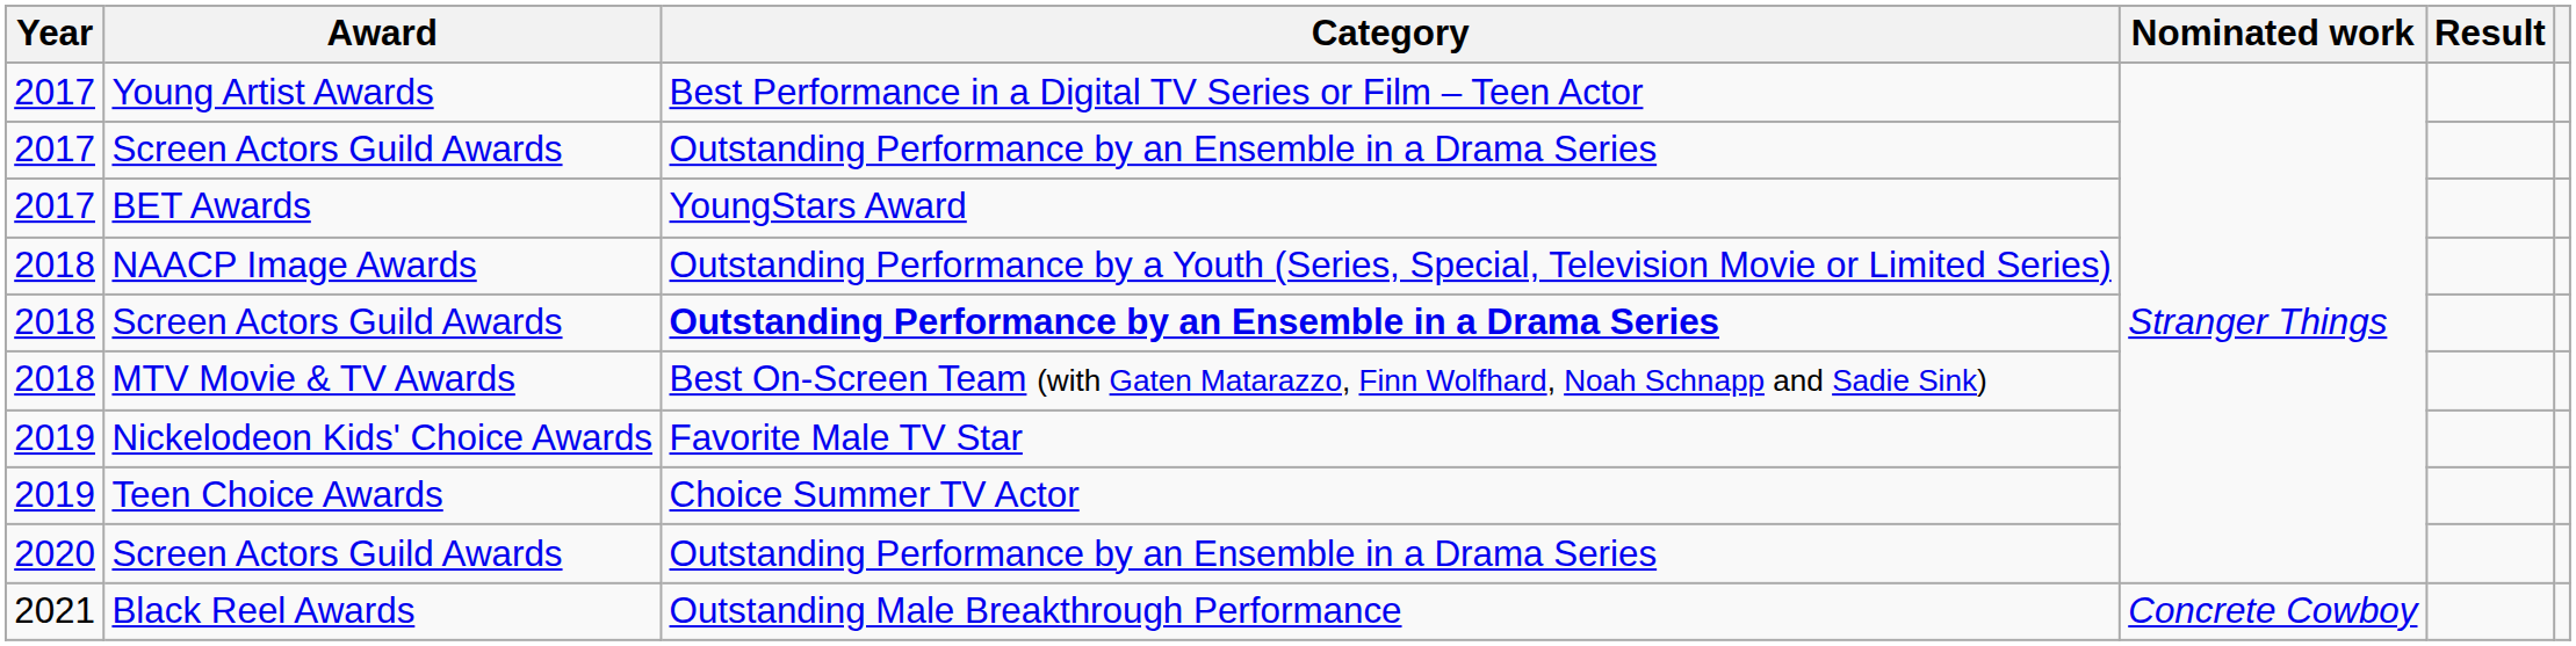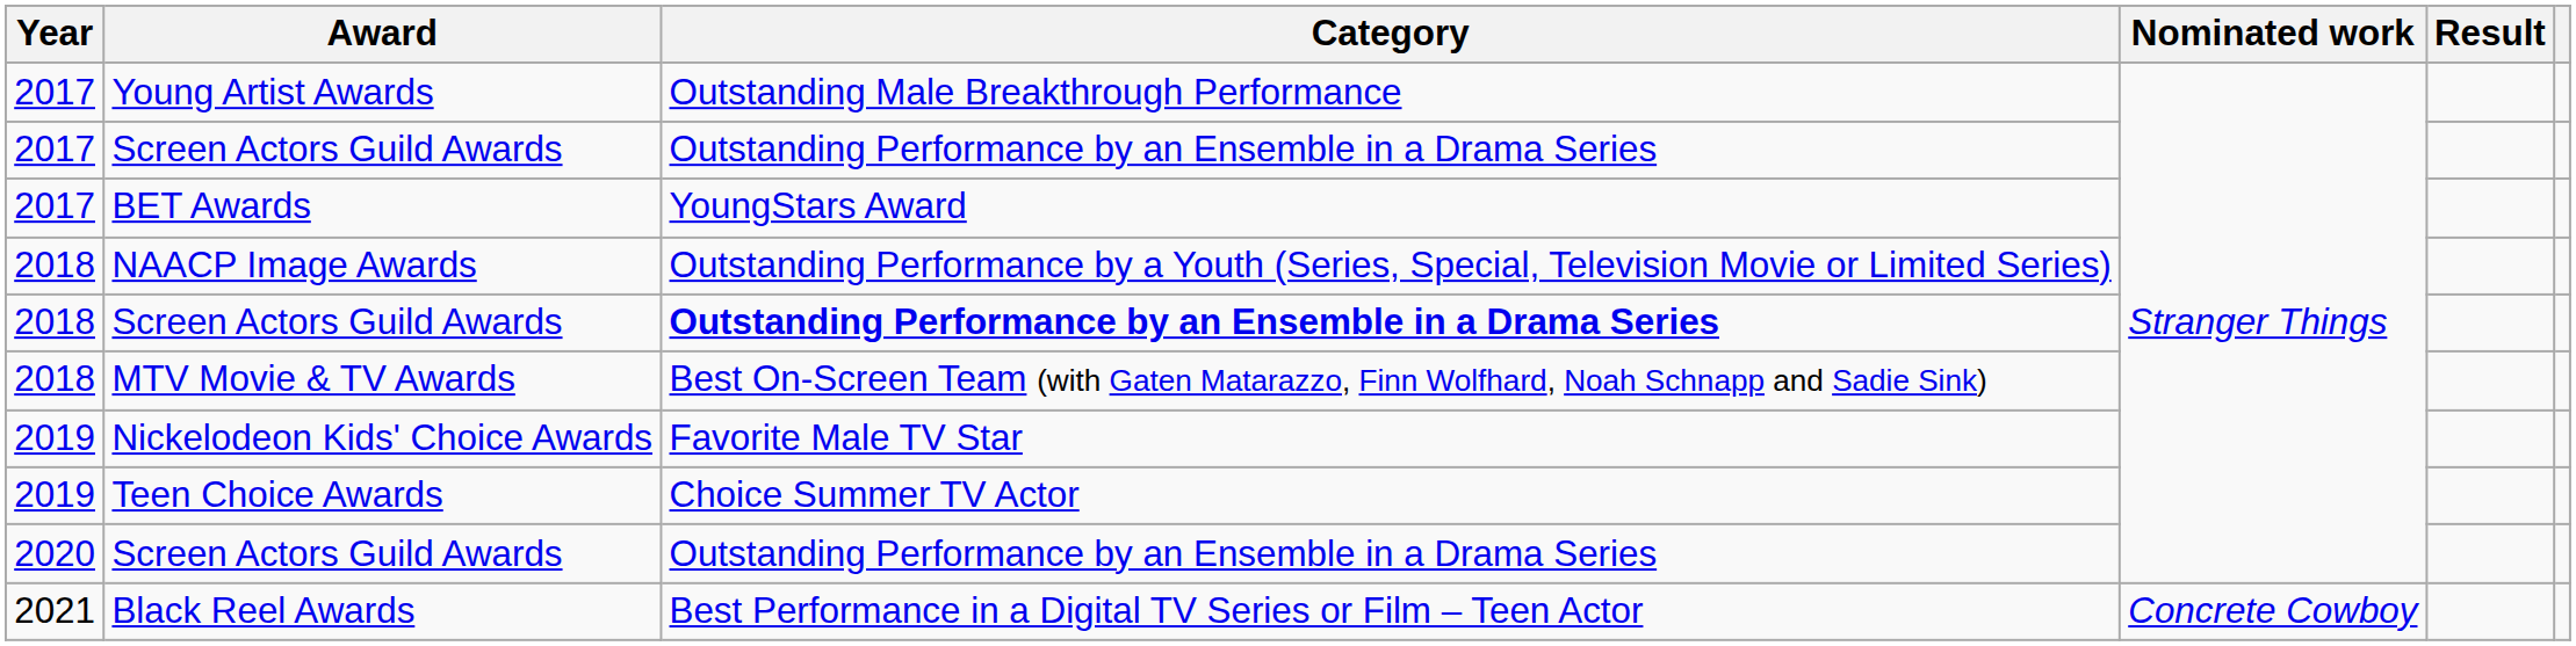Young Artist Awards | Category: Best Performance in a Digital TV Series or Film – Teen Actor -> Outstanding Male Breakthrough Performance
Black Reel Awards | Category: Outstanding Male Breakthrough Performance -> Best Performance in a Digital TV Series or Film – Teen Actor
